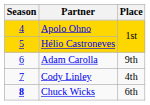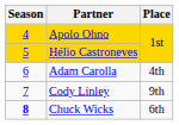Adam Carolla | Place: 9th -> 4th
Cody Linley | Place: 4th -> 9th
